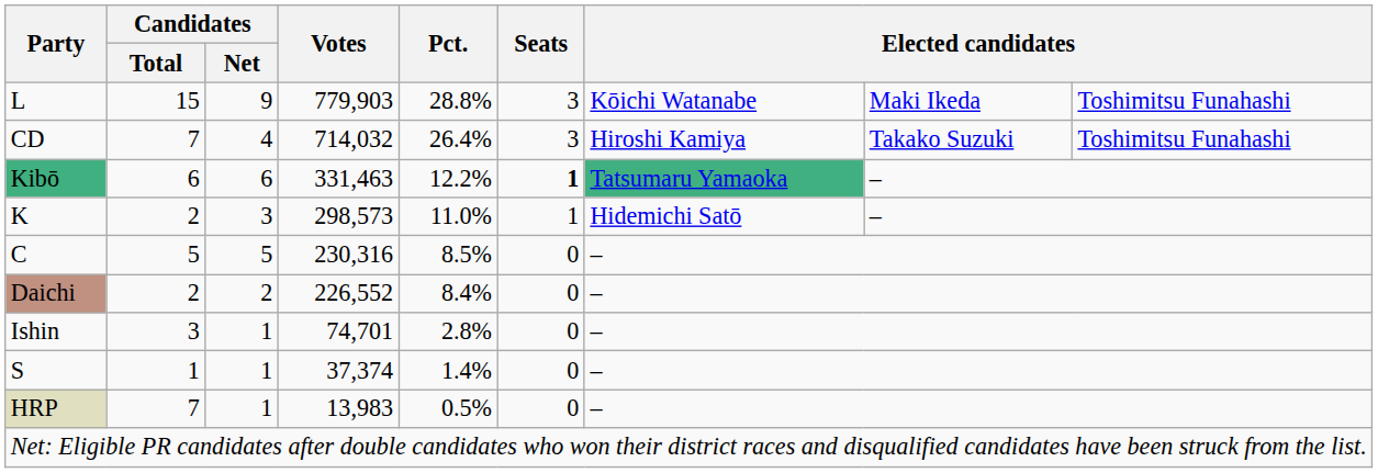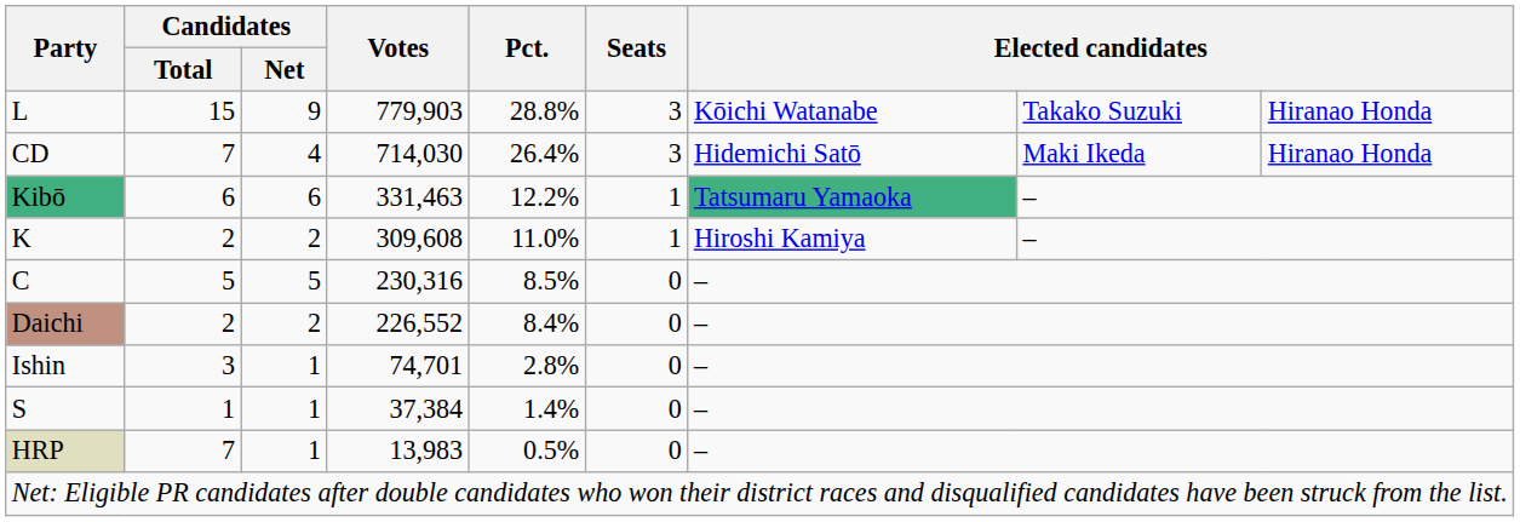L | column 8: Maki Ikeda -> Takako Suzuki
L | column 9: Toshimitsu Funahashi -> Hiranao Honda
CD | Votes: 714,032 -> 714,030
CD | column 7: Hiroshi Kamiya -> Hidemichi Satō
CD | column 8: Takako Suzuki -> Maki Ikeda
CD | column 9: Toshimitsu Funahashi -> Hiranao Honda
Kibō | Seats: bold -> normal
K | Candidates / Net: 3 -> 2
K | Votes: 298,573 -> 309,608
K | column 7: Hidemichi Satō -> Hiroshi Kamiya
S | Votes: 37,374 -> 37,384
